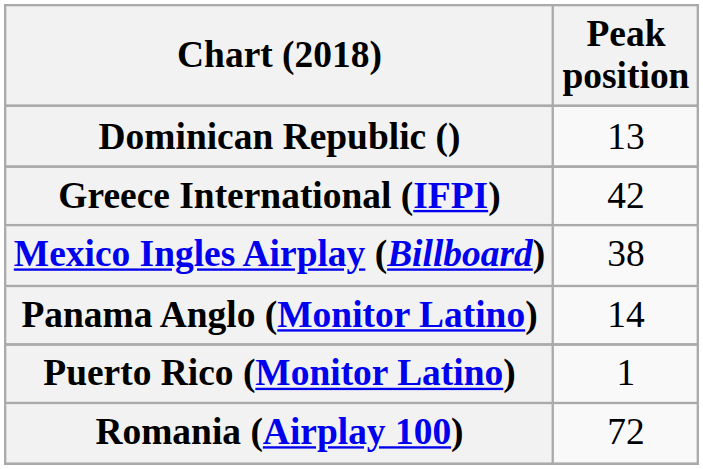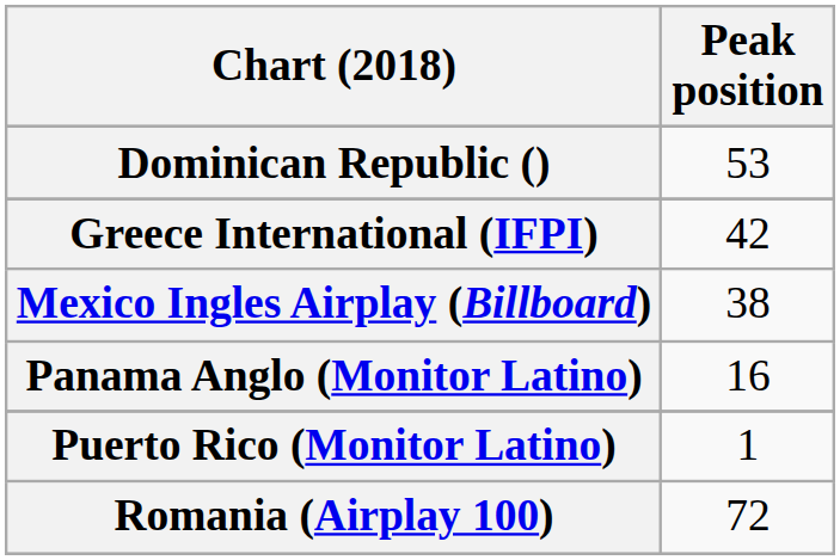Dominican Republic () | Peak position: 13 -> 53
Panama Anglo (Monitor Latino) | Peak position: 14 -> 16
